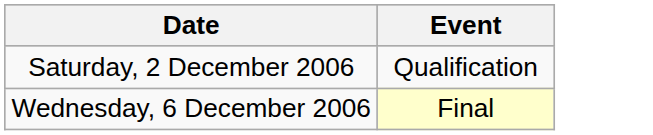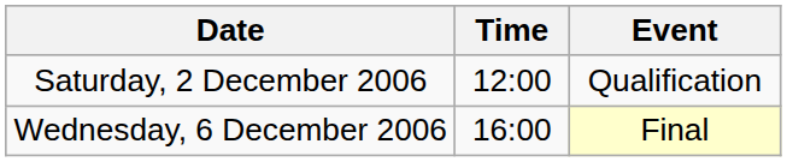+ column: Time | 12:00 | 16:00
